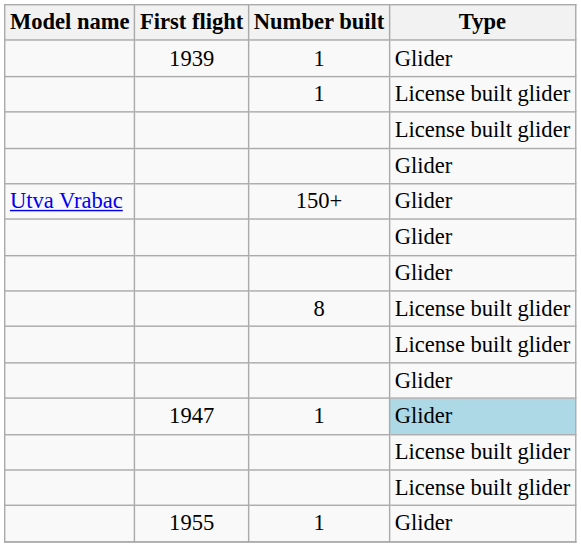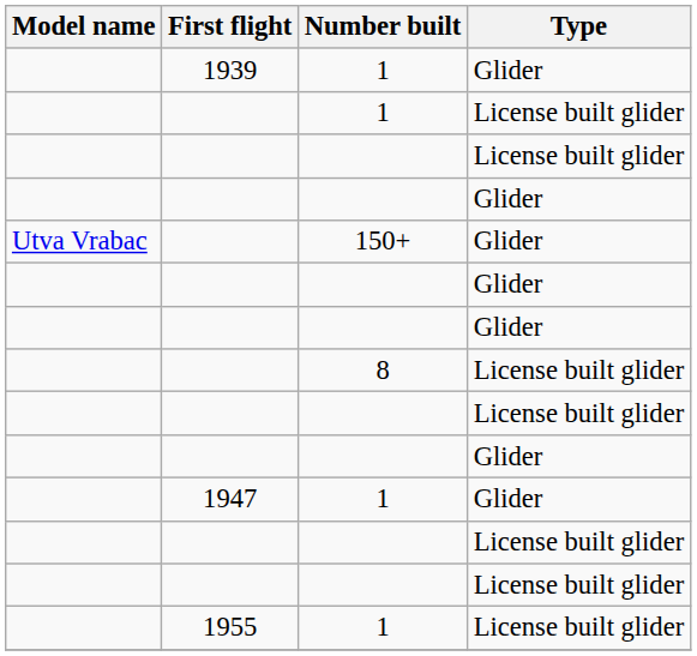1947 | Type: lightblue background -> no background
1955 | Type: Glider -> License built glider
